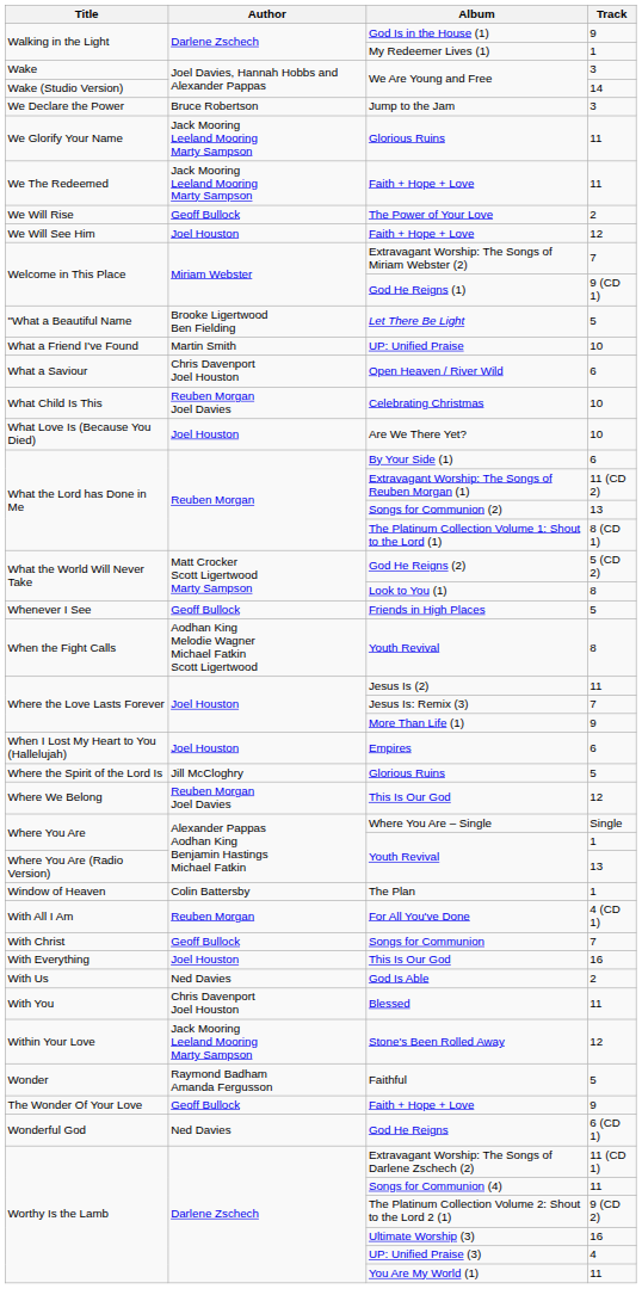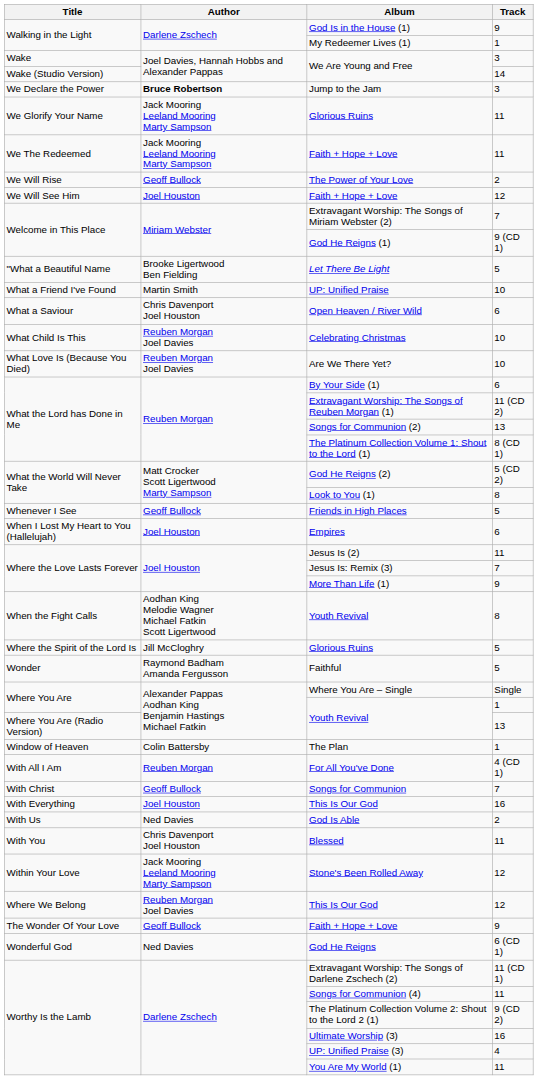Jump to the Jam | Author: normal -> bold
Are We There Yet? | Author: Joel Houston -> Reuben Morgan Joel Davies
rows swapped: Empires <-> When the Fight Calls / Youth Revival
rows swapped: Where We Belong / This Is Our God <-> Faithful
